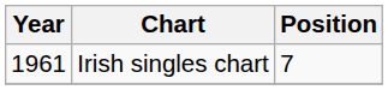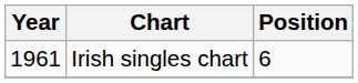Irish singles chart | Position: 7 -> 6
